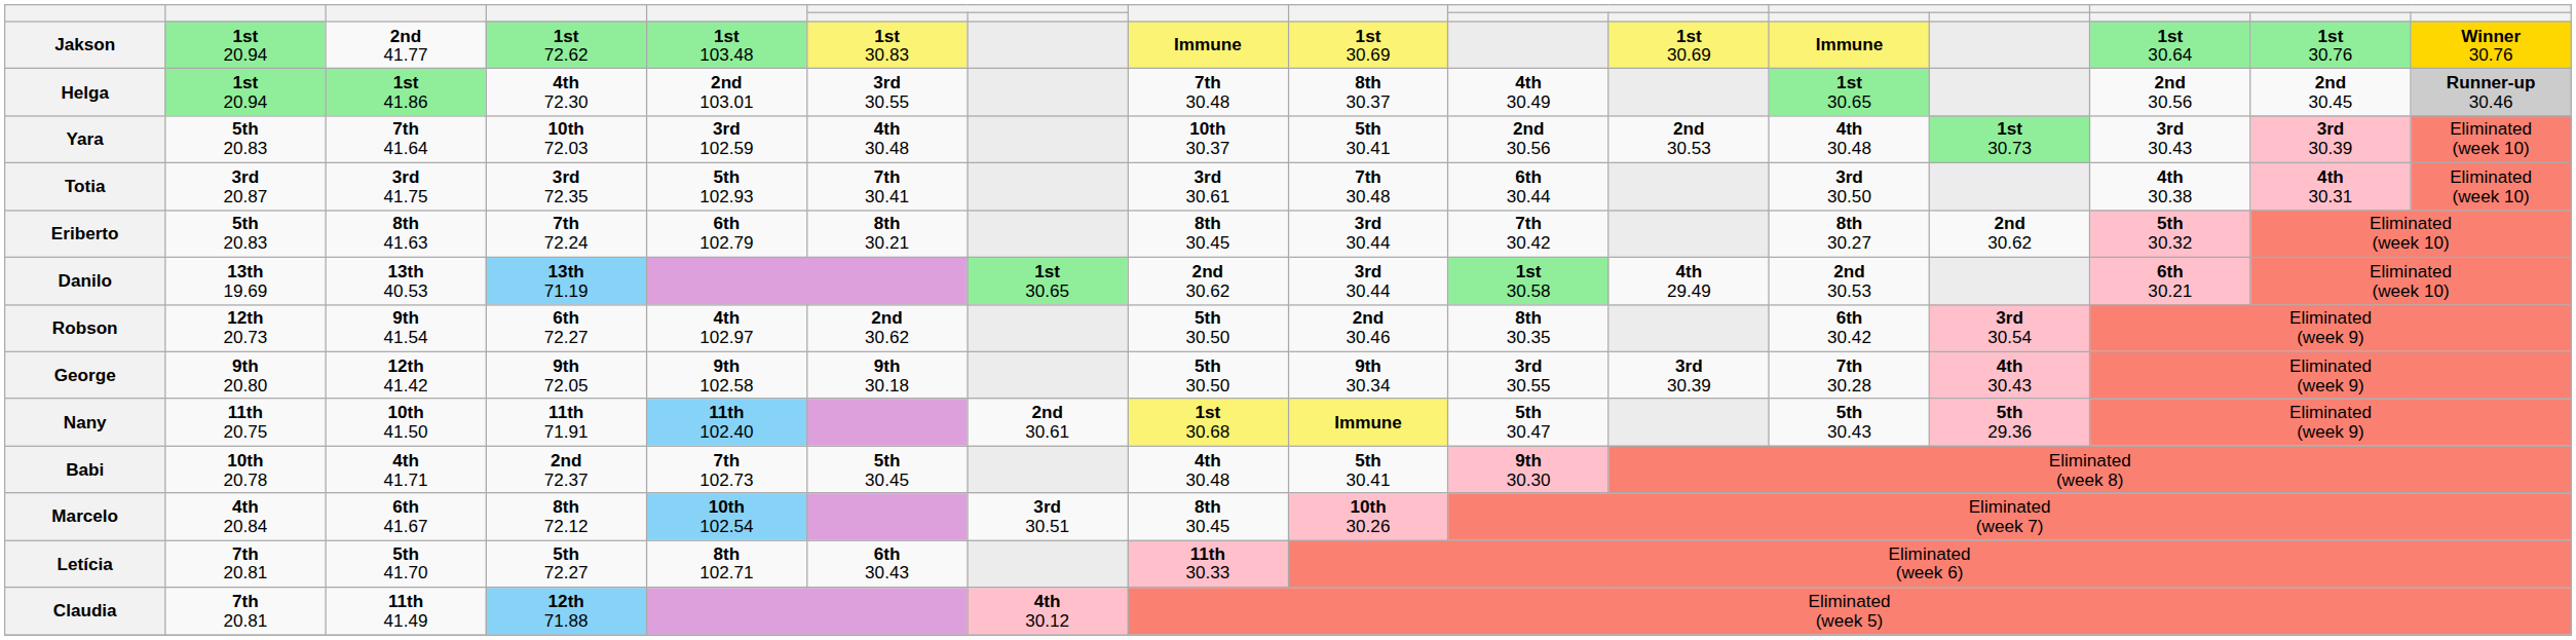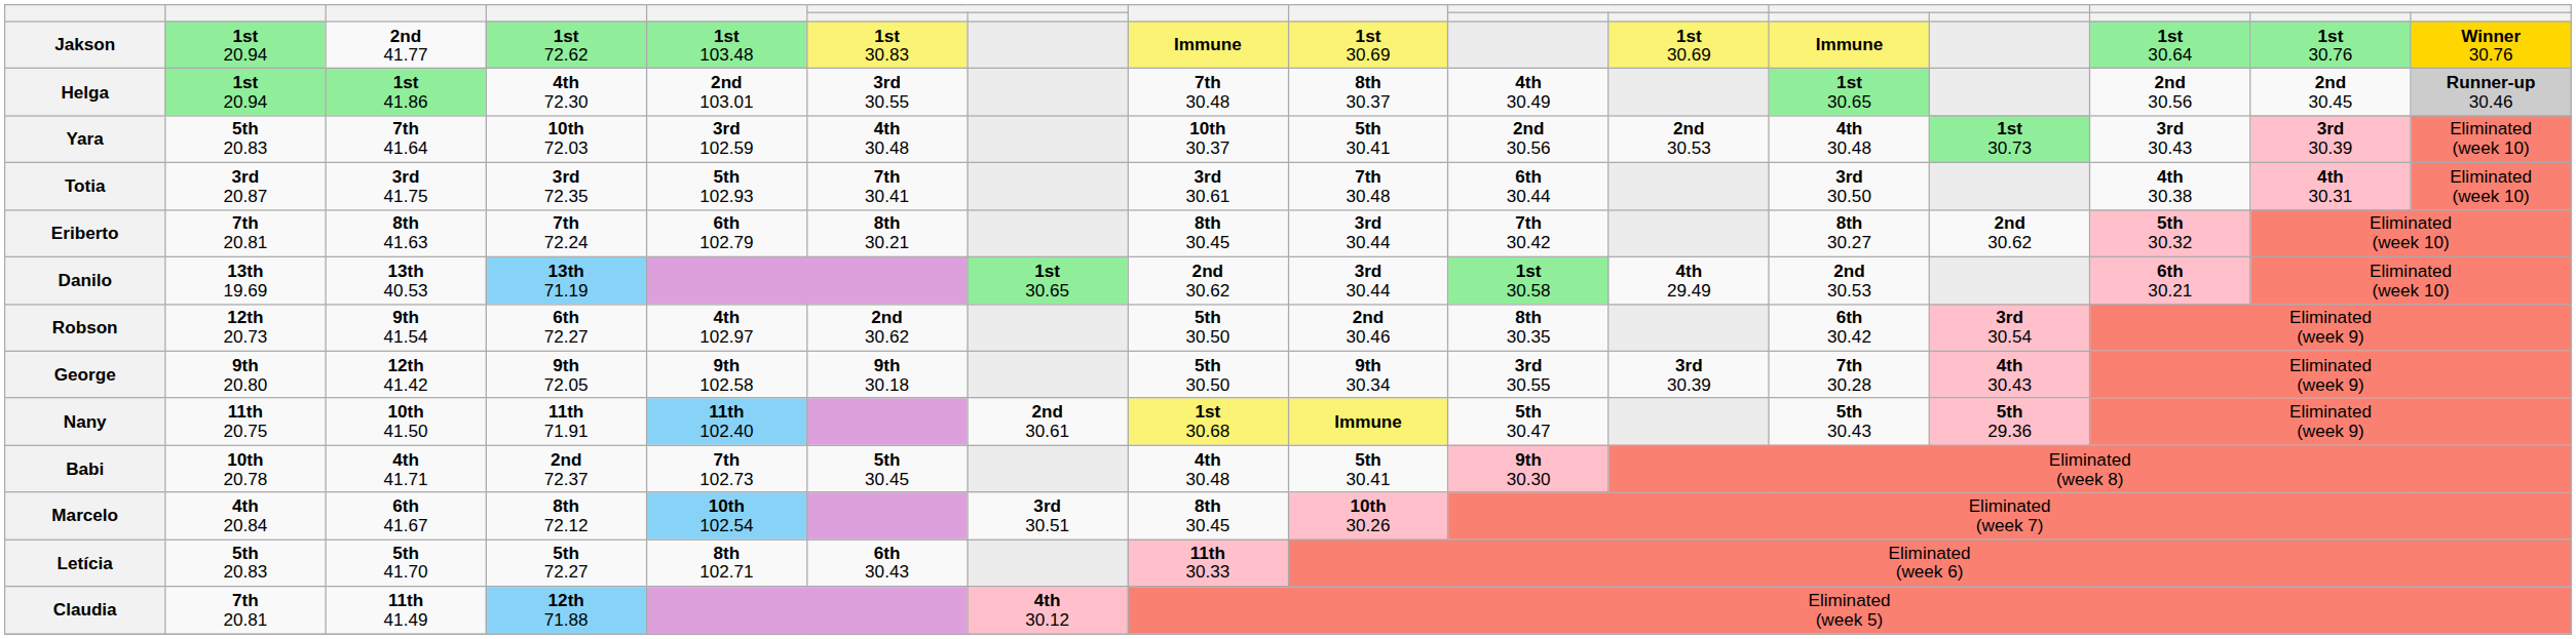Eriberto | column 2: 5th 20.83 -> 7th 20.81
Letícia | column 2: 7th 20.81 -> 5th 20.83
